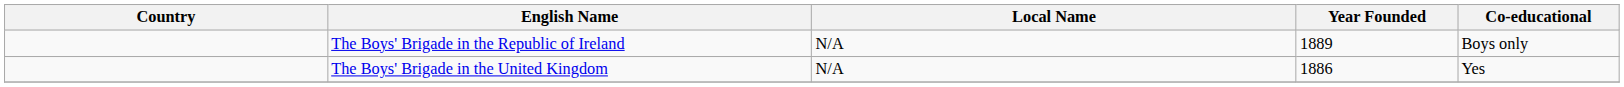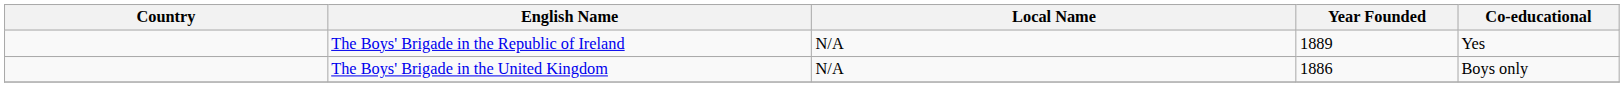The Boys' Brigade in the Republic of Ireland | Co-educational: Boys only -> Yes
The Boys' Brigade in the United Kingdom | Co-educational: Yes -> Boys only
